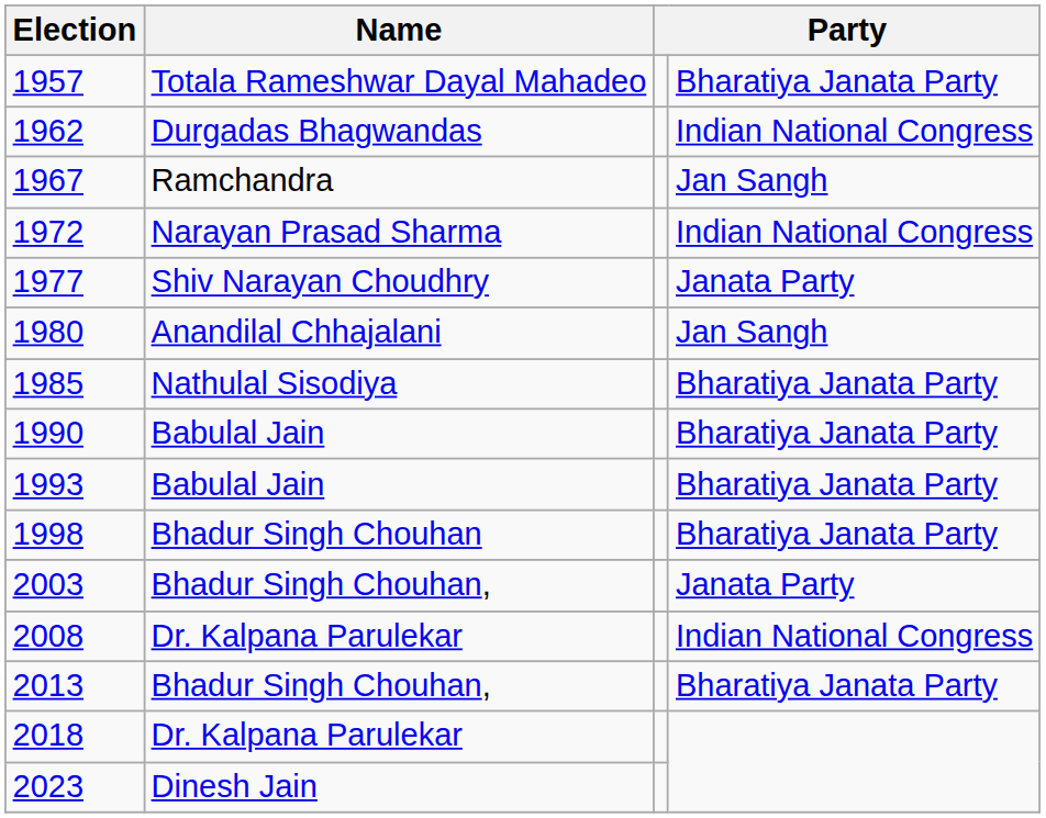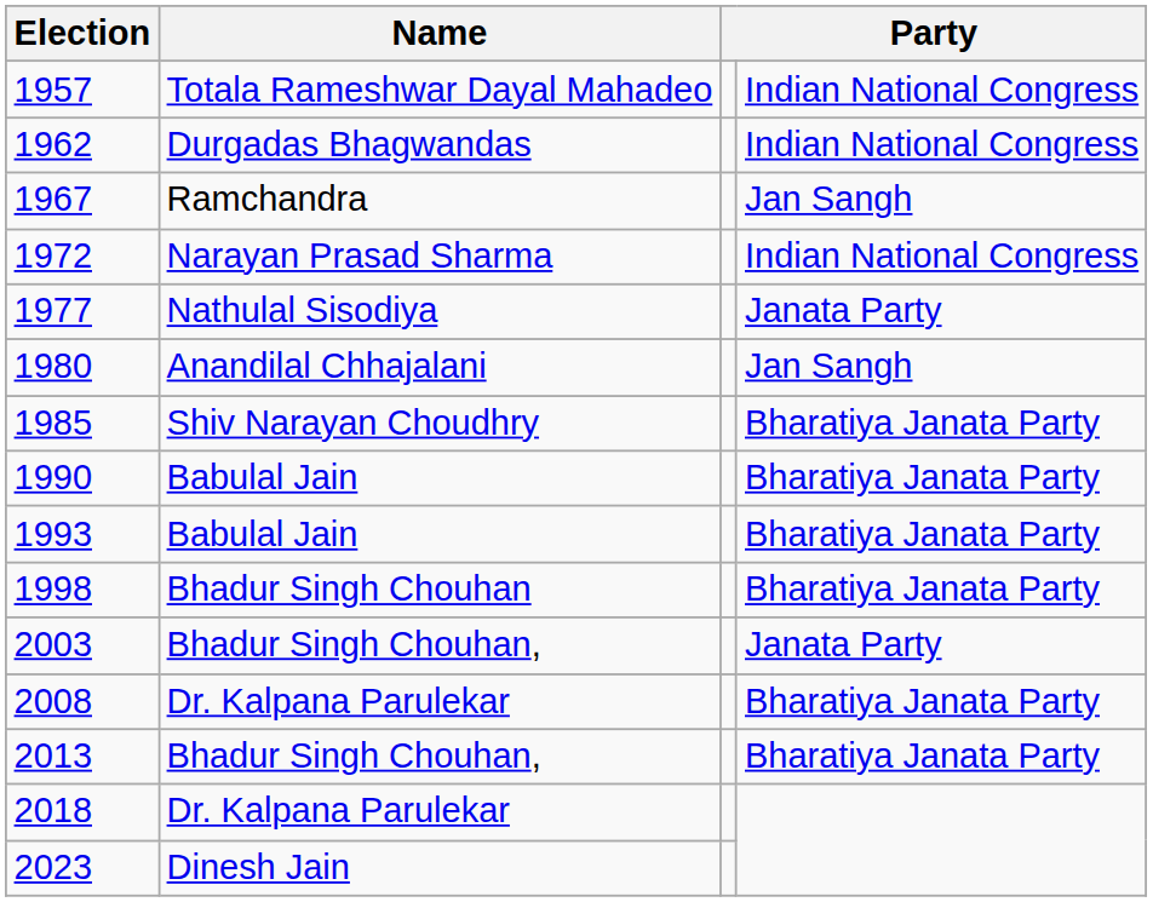1957 | column 4: Bharatiya Janata Party -> Indian National Congress
1977 | Name: Shiv Narayan Choudhry -> Nathulal Sisodiya
1985 | Name: Nathulal Sisodiya -> Shiv Narayan Choudhry
2008 | column 4: Indian National Congress -> Bharatiya Janata Party
